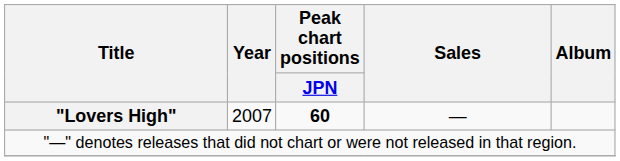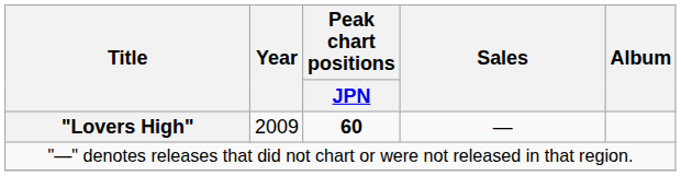"Lovers High" | Year: 2007 -> 2009
